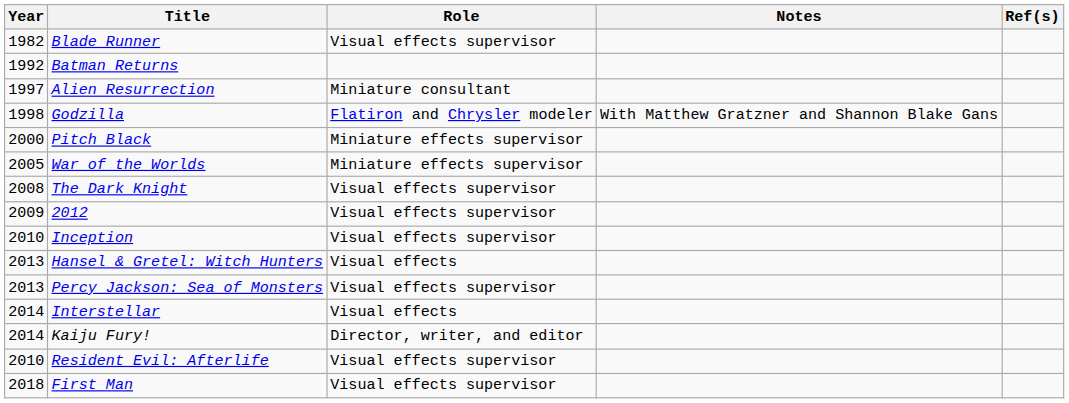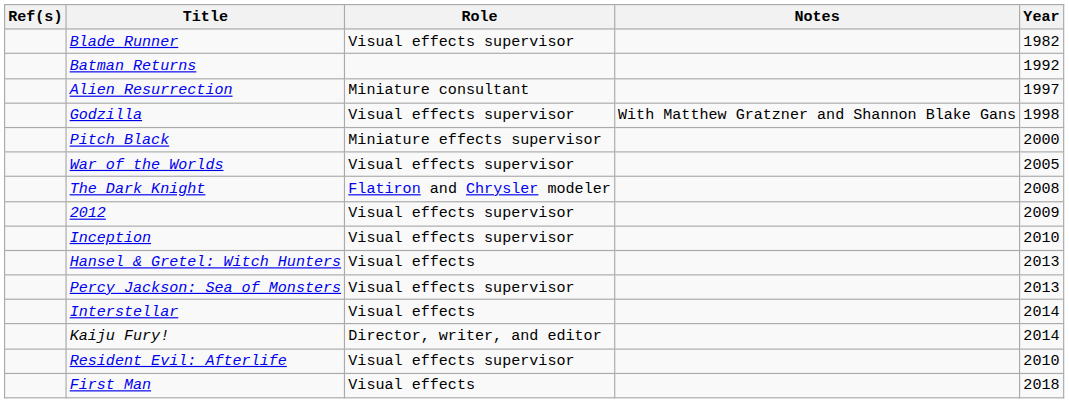columns swapped: Year <-> Ref(s)
Godzilla | Role: Flatiron and Chrysler modeler -> Visual effects supervisor
War of the Worlds | Role: Miniature effects supervisor -> Visual effects supervisor
The Dark Knight | Role: Visual effects supervisor -> Flatiron and Chrysler modeler
First Man | Role: Visual effects supervisor -> Visual effects
